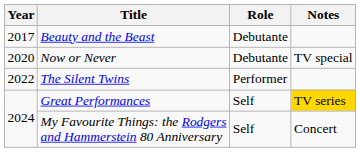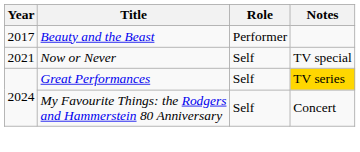Beauty and the Beast | Role: Debutante -> Performer
Now or Never | Year: 2020 -> 2021
Now or Never | Role: Debutante -> Self
- row: 2022 | The Silent Twins | Performer
